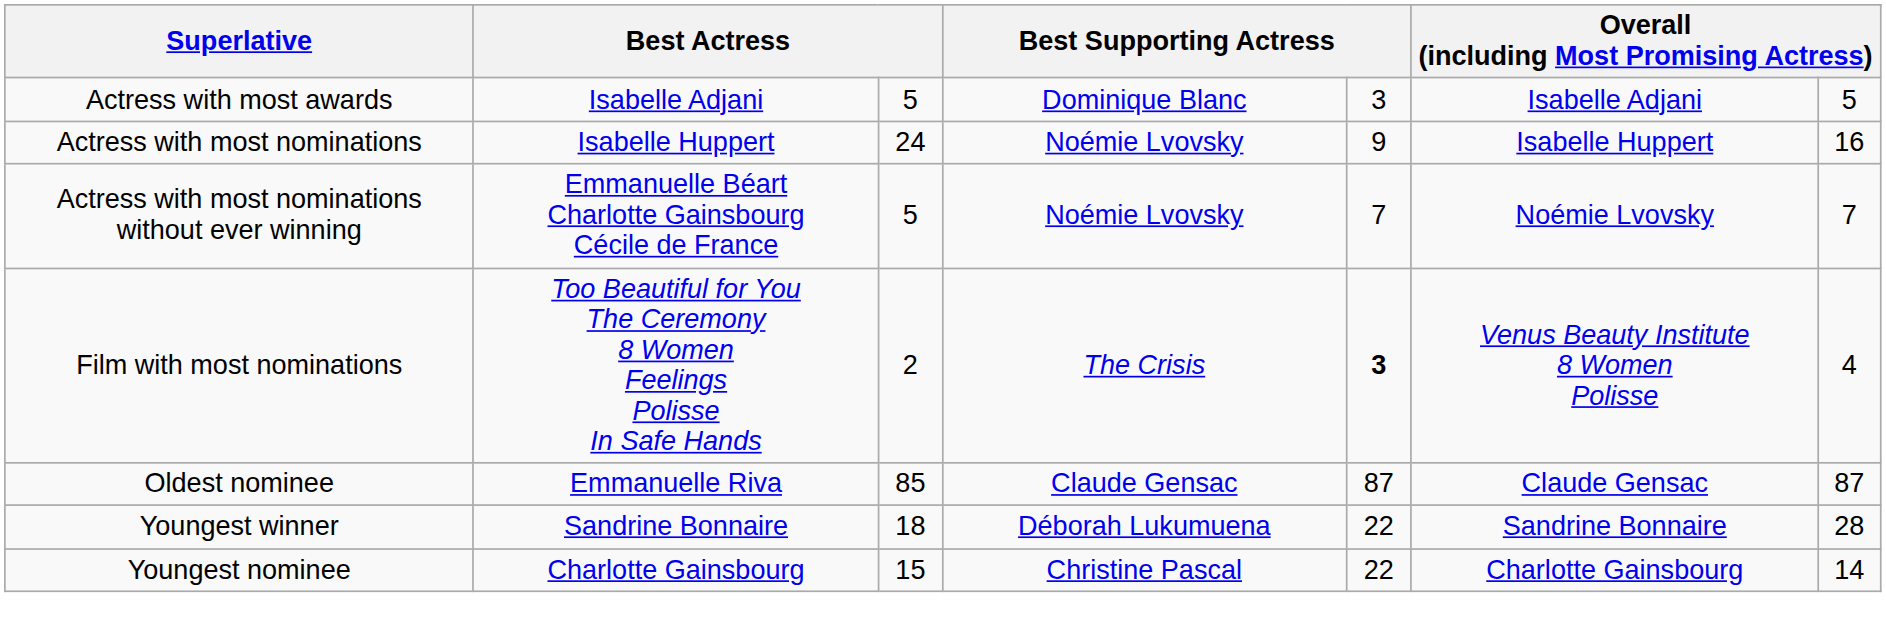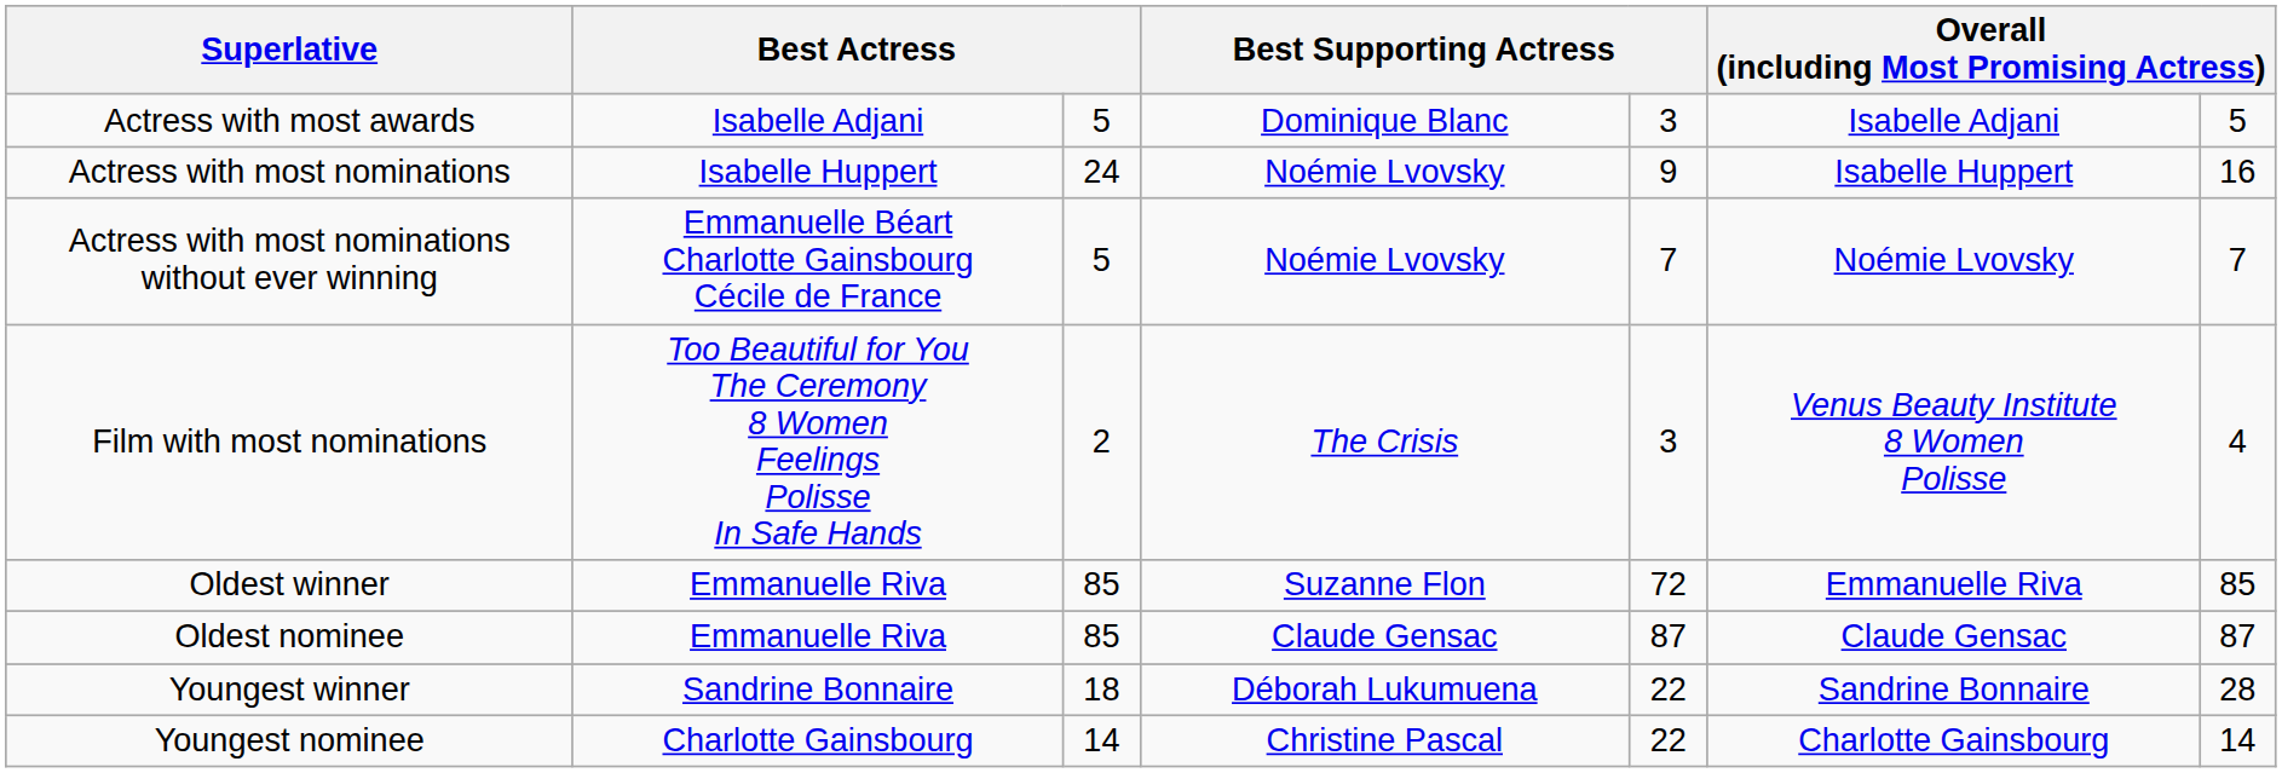Film with most nominations | column 5: bold -> normal
+ row: Oldest winner | Emmanuelle Riva | 85 | Suzanne Flon | 72 | Emmanuelle Riva | 85
Youngest nominee | column 3: 15 -> 14
